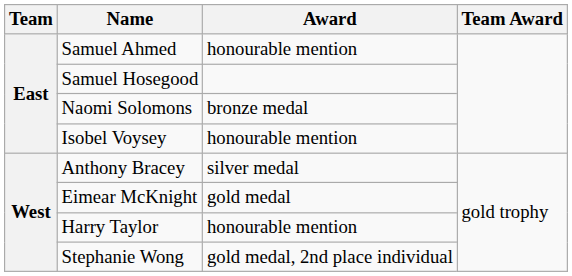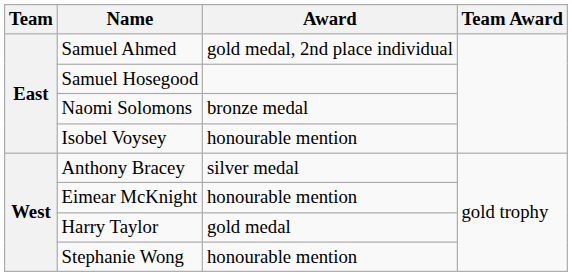Samuel Ahmed | Award: honourable mention -> gold medal, 2nd place individual
Eimear McKnight | Award: gold medal -> honourable mention
Harry Taylor | Award: honourable mention -> gold medal
Stephanie Wong | Award: gold medal, 2nd place individual -> honourable mention
